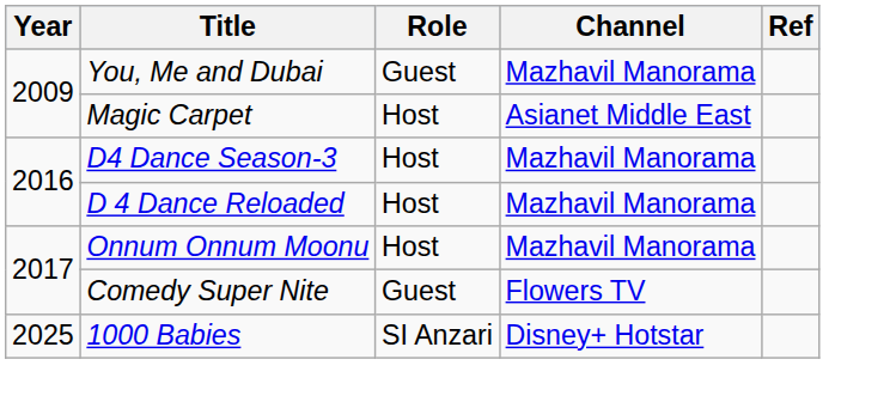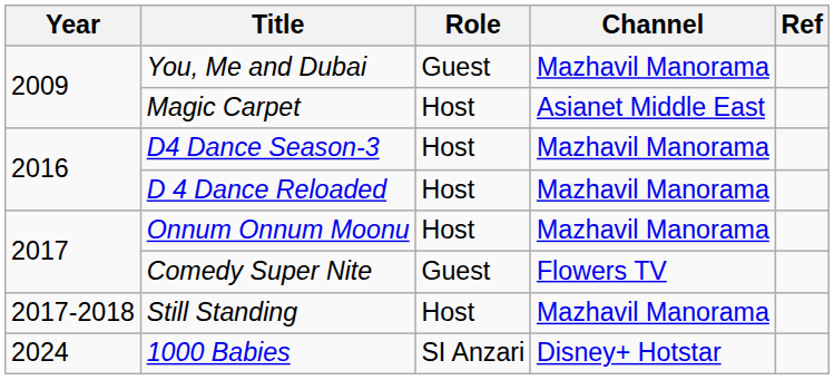+ row: 2017-2018 | Still Standing | Host | Mazhavil Manorama
1000 Babies | Year: 2025 -> 2024
